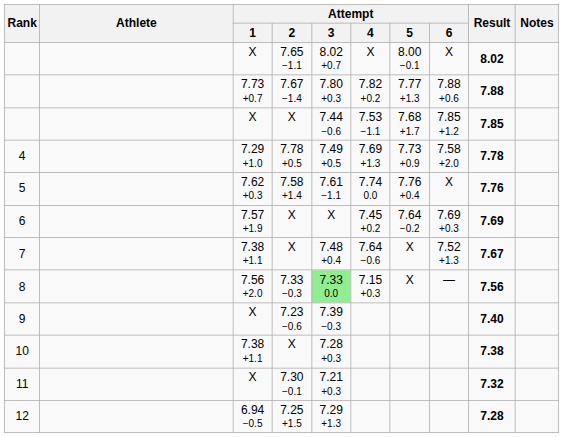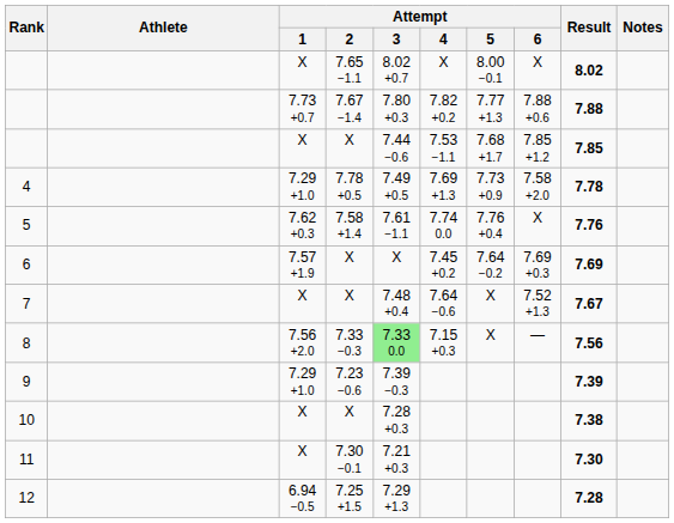7 | Attempt / 1: 7.38 +1.1 -> X
9 | Attempt / 1: X -> 7.29 +1.0
9 | Result: 7.40 -> 7.39
10 | Attempt / 1: 7.38 +1.1 -> X
11 | Result: 7.32 -> 7.30
